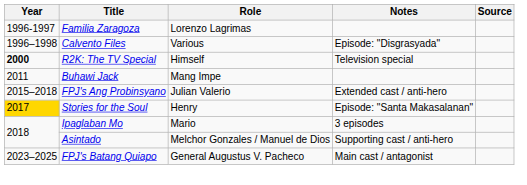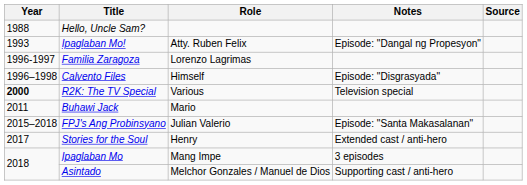+ row: 1988 | Hello, Uncle Sam?
+ row: 1993 | Ipaglaban Mo! | Atty. Ruben Felix | Episode: "Dangal ng Propesyon"
Calvento Files | Role: Various -> Himself
R2K: The TV Special | Role: Himself -> Various
Buhawi Jack | Role: Mang Impe -> Mario
FPJ's Ang Probinsyano | Notes: Extended cast / anti-hero -> Episode: "Santa Makasalanan"
Stories for the Soul | Year: gold background -> no background
Stories for the Soul | Notes: Episode: "Santa Makasalanan" -> Extended cast / anti-hero
Ipaglaban Mo | Role: Mario -> Mang Impe
- row: 2023–2025 | FPJ's Batang Quiapo | General Augustus V. Pacheco | Main cast / antagonist
